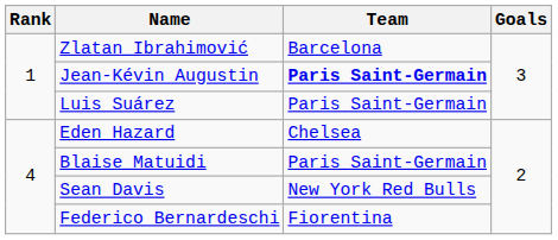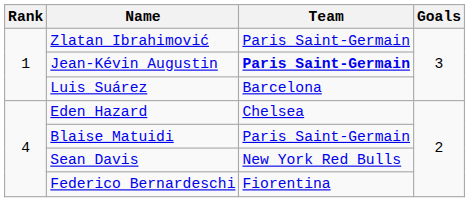Zlatan Ibrahimović | Team: Barcelona -> Paris Saint-Germain
Luis Suárez | Team: Paris Saint-Germain -> Barcelona
